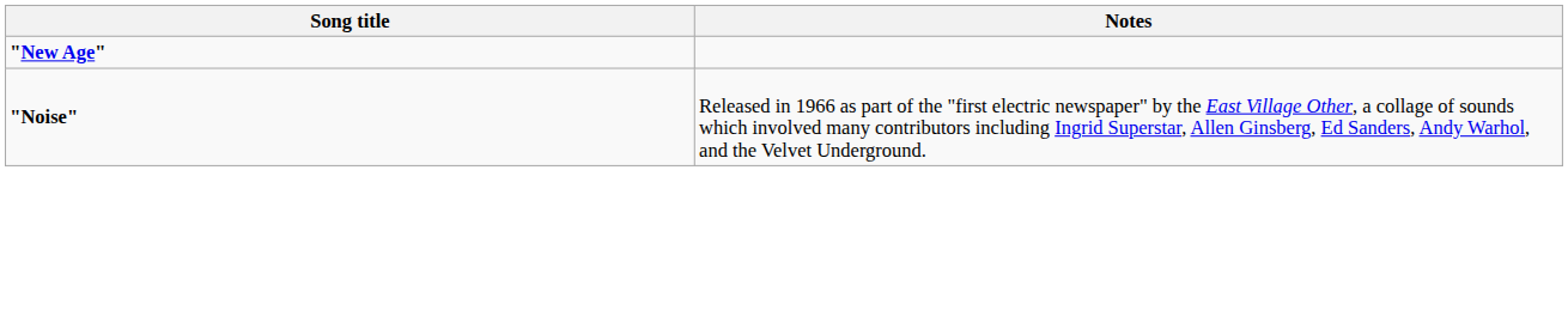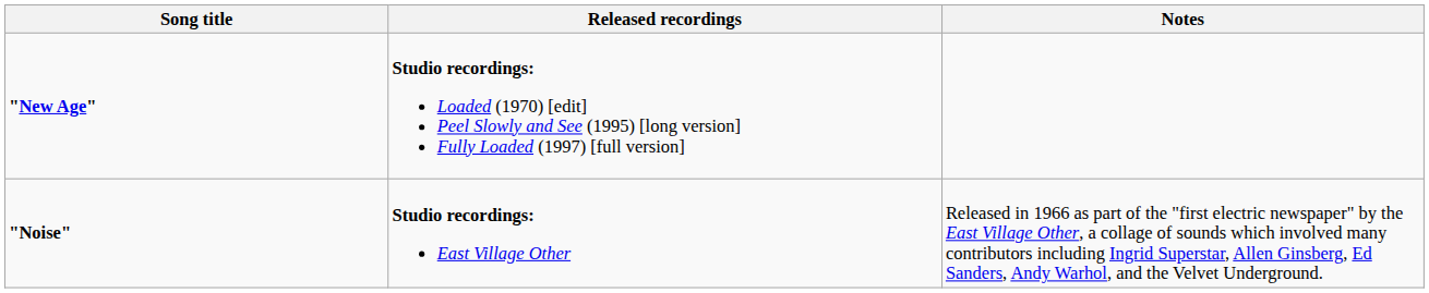+ column: Released recordings | Studio recordings: Loaded (1970) [edit] Peel Slowly and See (1995) [long version] Fully Loaded (1997) [full version] | Studio recordings: East Village Other
